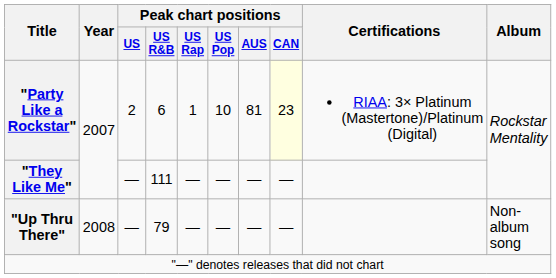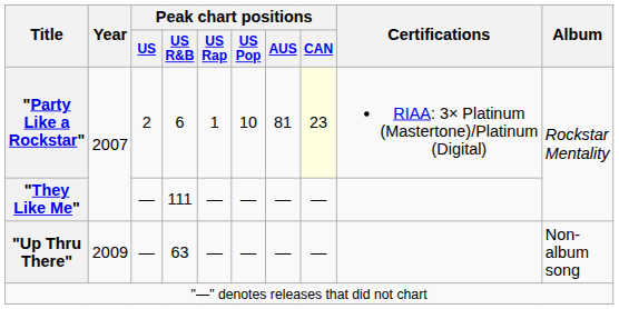"Up Thru There" | Year: 2008 -> 2009
"Up Thru There" | Peak chart positions / US R&B: 79 -> 63
